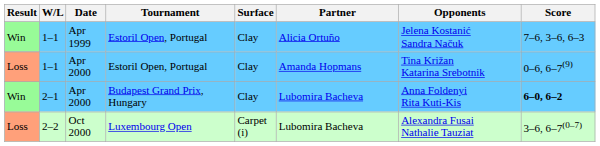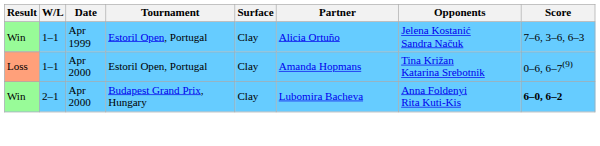- row: Loss | 2–2 | Oct 2000 | Luxembourg Open | Carpet (i) | Lubomira Bacheva | Alexandra Fusai Nathalie Tauziat | 3–6, 6–7(0–7)
